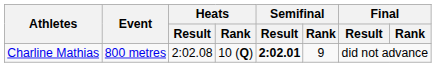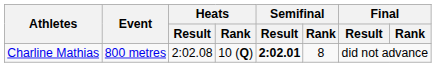Charline Mathias | Semifinal / Rank: 9 -> 8
